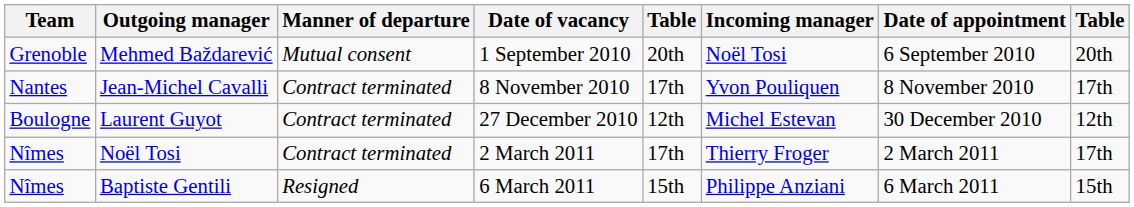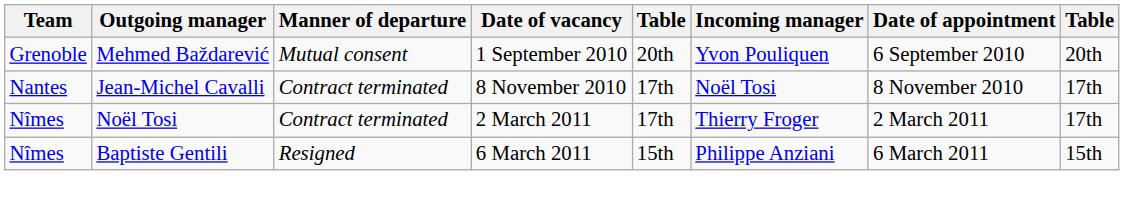Mehmed Baždarević | Incoming manager: Noël Tosi -> Yvon Pouliquen
Jean-Michel Cavalli | Incoming manager: Yvon Pouliquen -> Noël Tosi
- row: Boulogne | Laurent Guyot | Contract terminated | 27 December 2010 | 12th | Michel Estevan | 30 December 2010 | 12th
